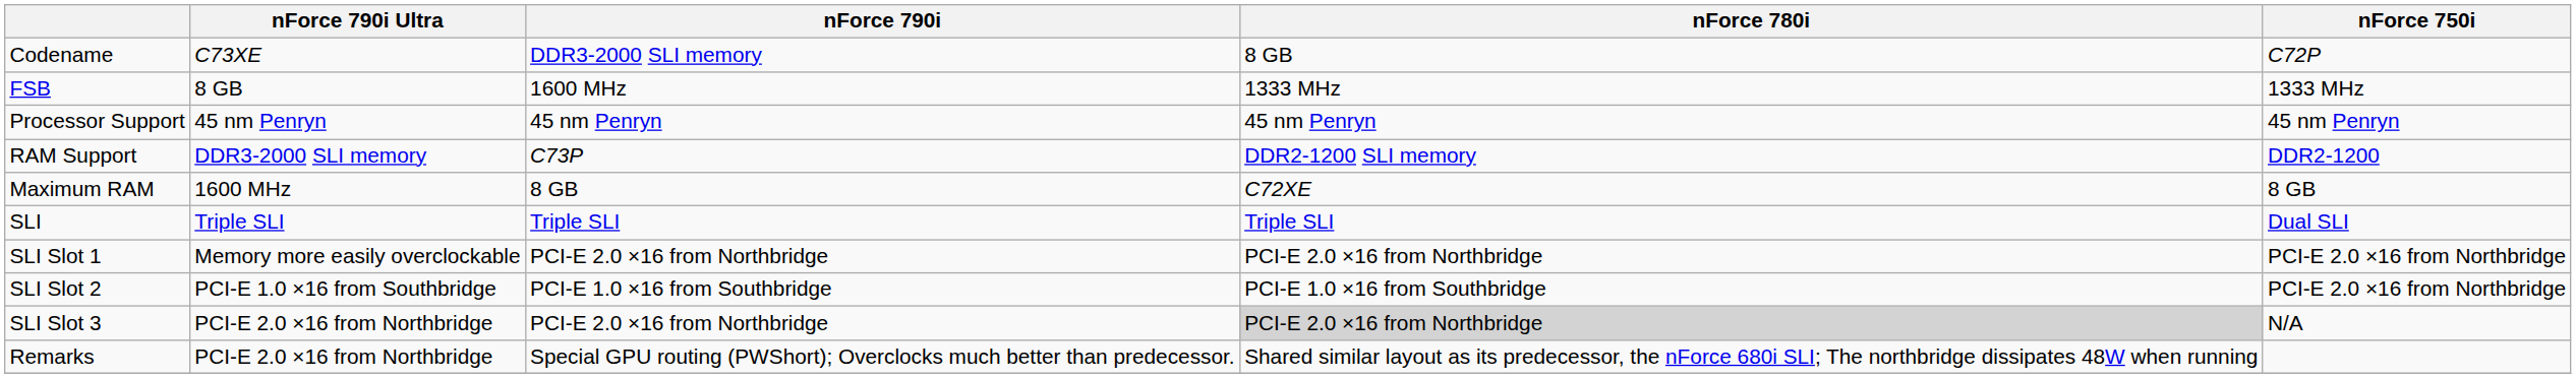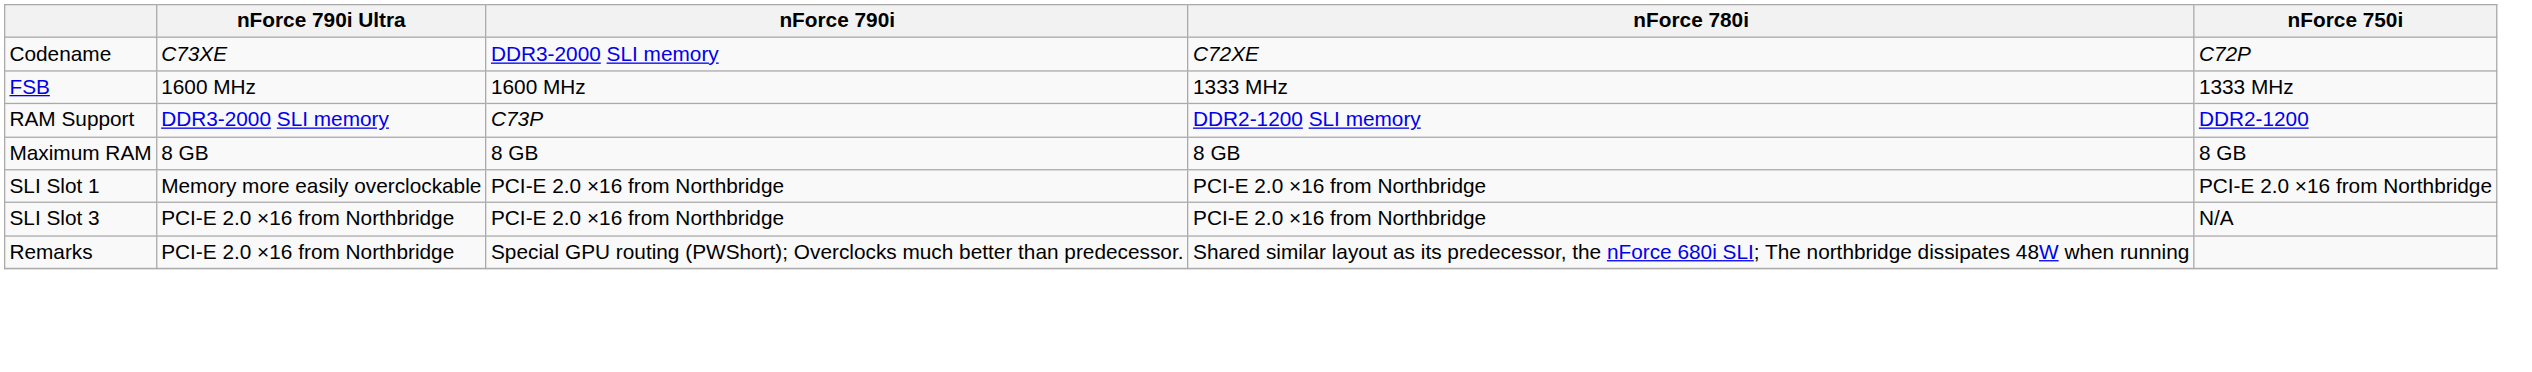Codename | nForce 780i: 8 GB -> C72XE
FSB | nForce 790i Ultra: 8 GB -> 1600 MHz
- row: Processor Support | 45 nm Penryn | 45 nm Penryn | 45 nm Penryn | 45 nm Penryn
Maximum RAM | nForce 790i Ultra: 1600 MHz -> 8 GB
Maximum RAM | nForce 780i: C72XE -> 8 GB
- row: SLI | Triple SLI | Triple SLI | Triple SLI | Dual SLI
- row: SLI Slot 2 | PCI-E 1.0 ×16 from Southbridge | PCI-E 1.0 ×16 from Southbridge | PCI-E 1.0 ×16 from Southbridge | PCI-E 2.0 ×16 from Northbridge
SLI Slot 3 | nForce 780i: lightgrey background -> no background
